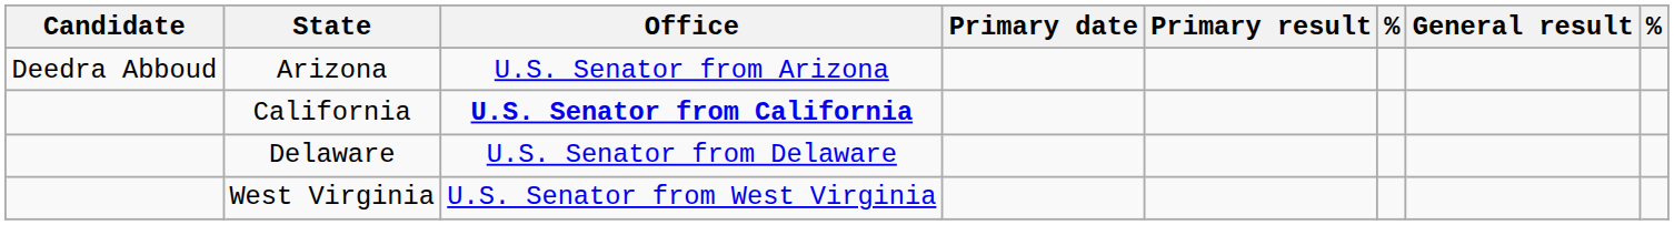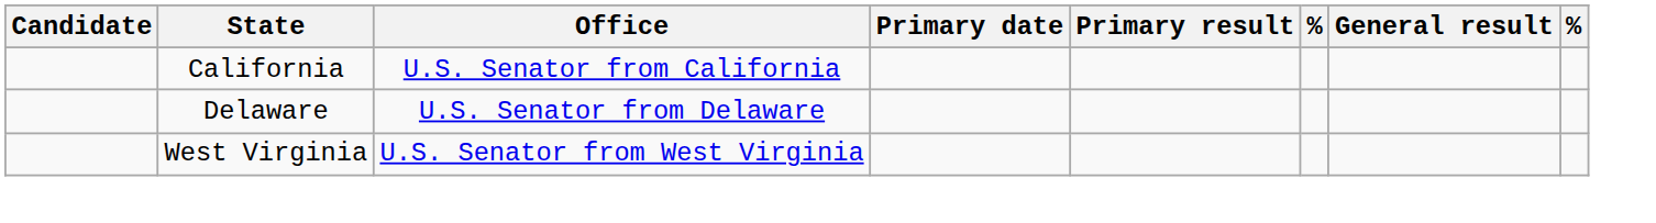- row: Deedra Abboud | Arizona | U.S. Senator from Arizona
California | Office: bold -> normal
